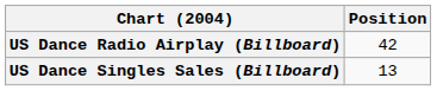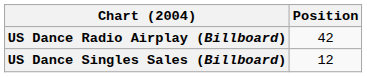US Dance Singles Sales (Billboard) | Position: 13 -> 12
